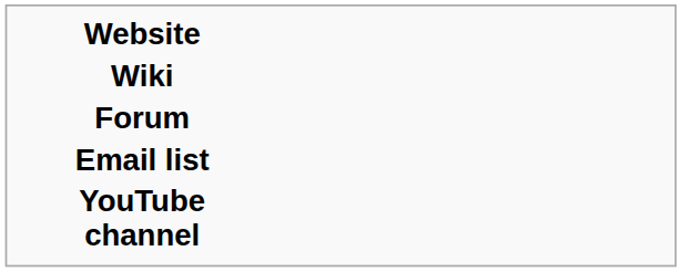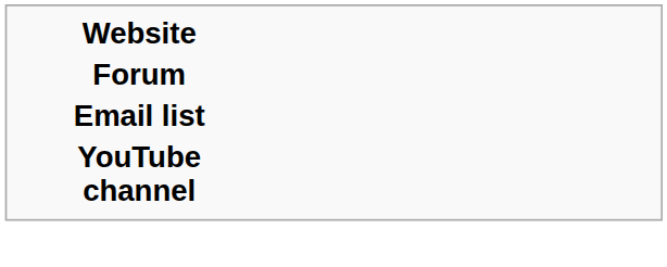- row: Wiki
